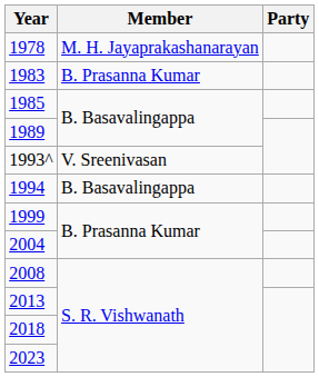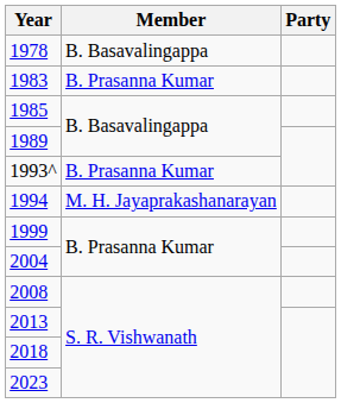1978 | Member: M. H. Jayaprakashanarayan -> B. Basavalingappa
1993^ | Member: V. Sreenivasan -> B. Prasanna Kumar
1994 | Member: B. Basavalingappa -> M. H. Jayaprakashanarayan
